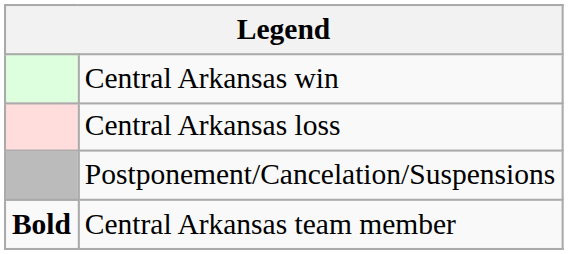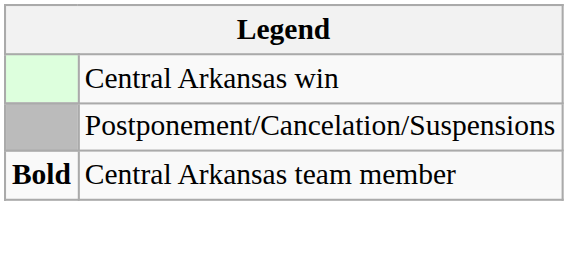- row: Central Arkansas loss
